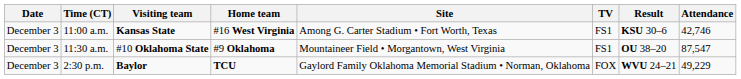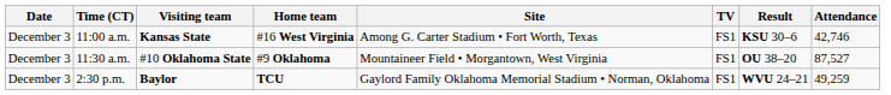11:30 a.m. | Attendance: 87,547 -> 87,527
2:30 p.m. | TV: FOX -> FS1
2:30 p.m. | Attendance: 49,229 -> 49,259
